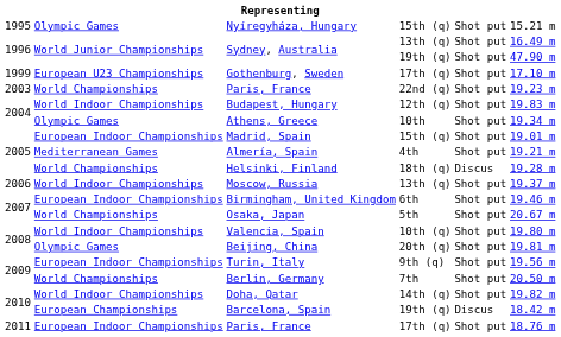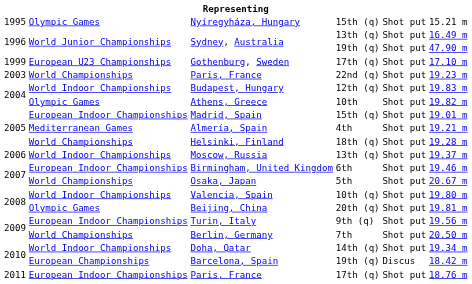Athens, Greece | column 6: 19.34 m -> 19.82 m
Helsinki, Finland | column 5: Discus -> Shot put
Doha, Qatar | column 6: 19.82 m -> 19.34 m
